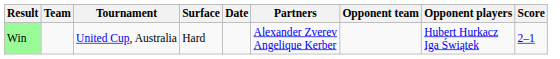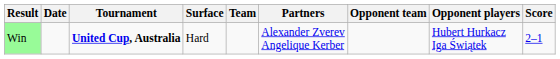columns swapped: Date <-> Team
Win | Tournament: normal -> bold
